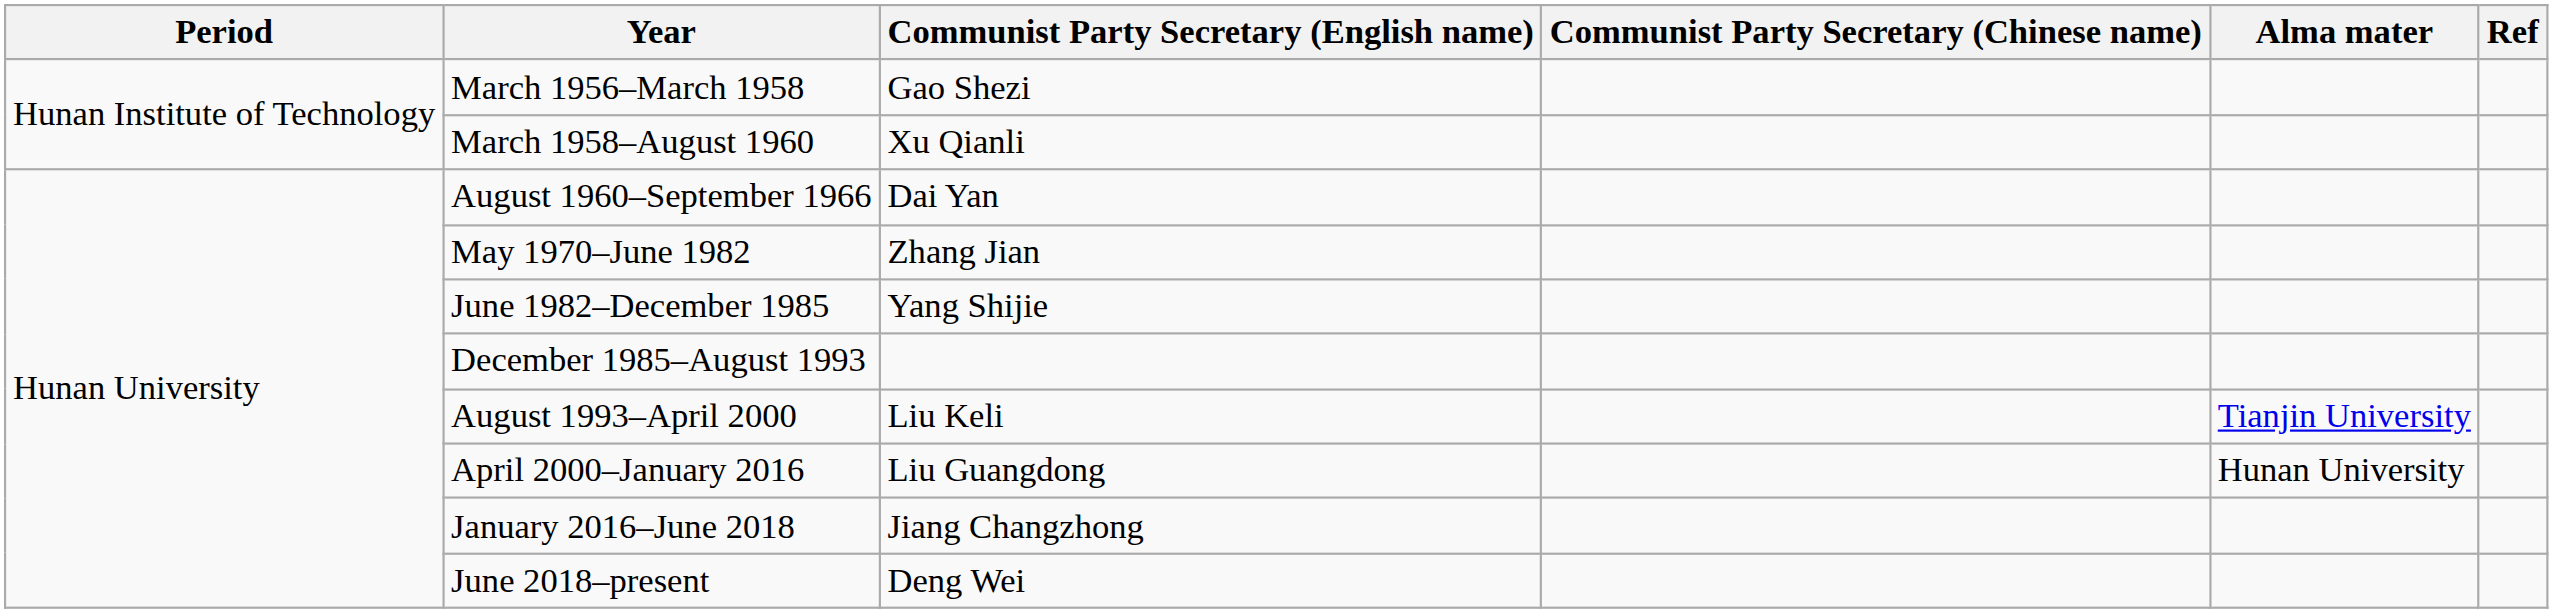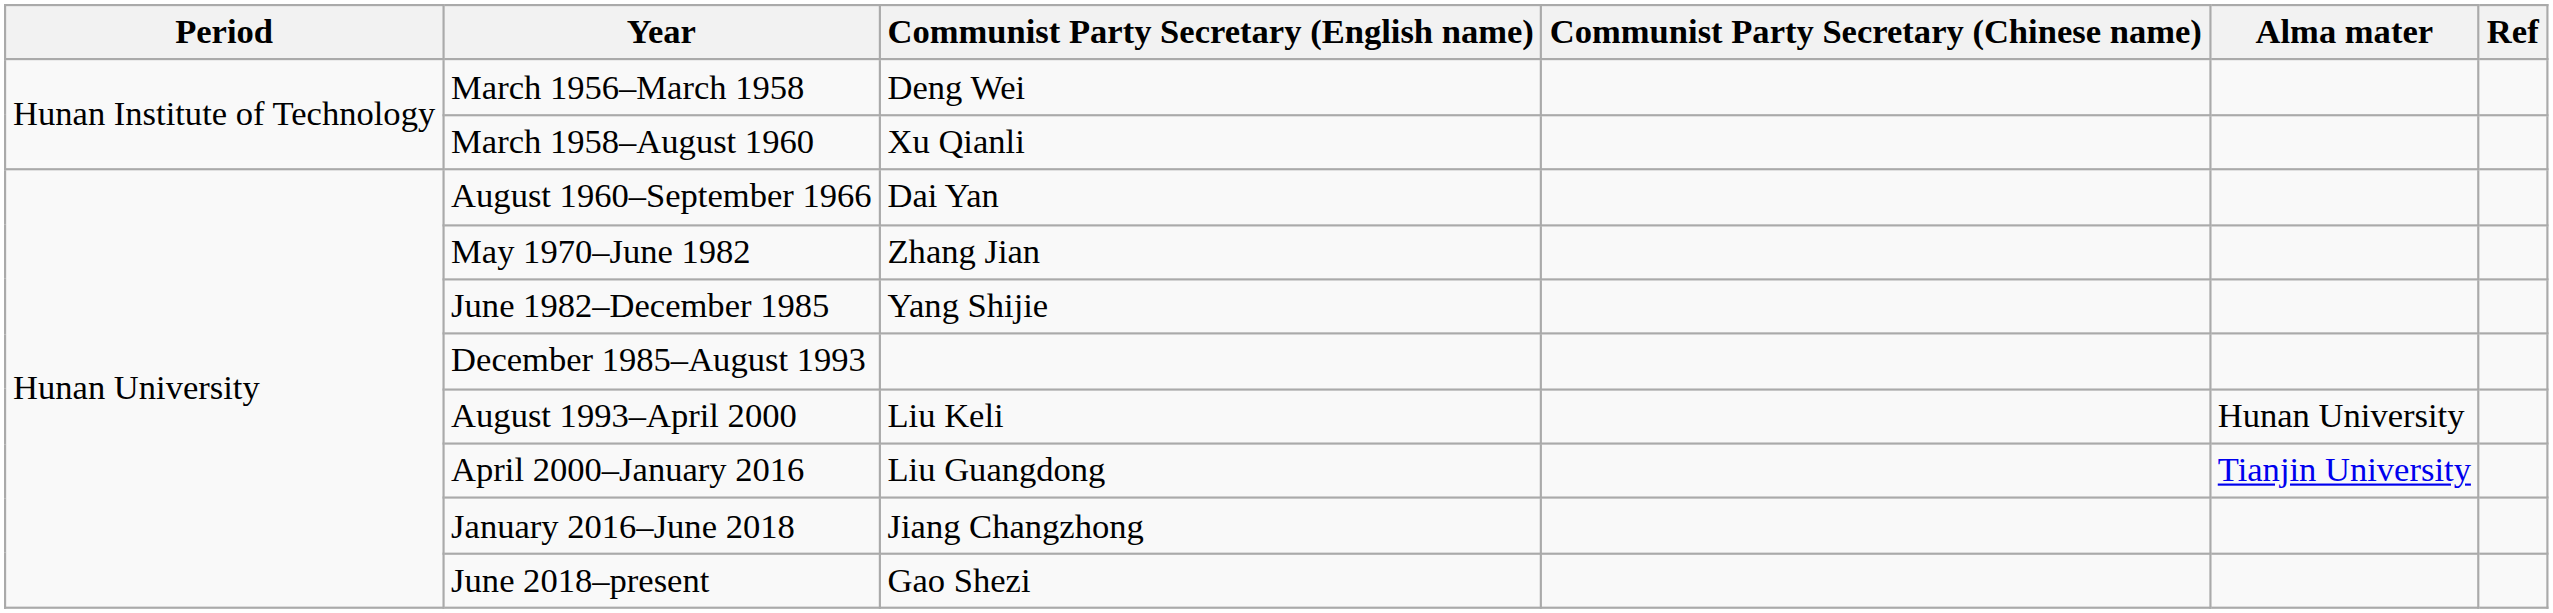March 1956–March 1958 | Communist Party Secretary (English name): Gao Shezi -> Deng Wei
August 1993–April 2000 | Alma mater: Tianjin University -> Hunan University
April 2000–January 2016 | Alma mater: Hunan University -> Tianjin University
June 2018–present | Communist Party Secretary (English name): Deng Wei -> Gao Shezi
